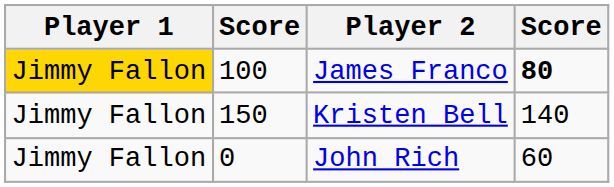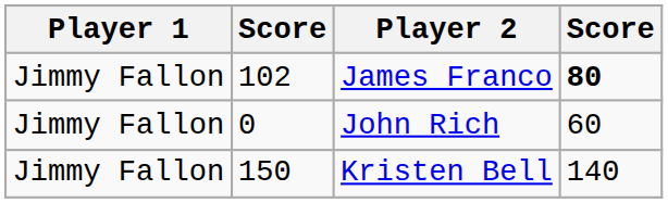James Franco | Player 1: gold background -> no background
James Franco | column 2: 100 -> 102
rows swapped: John Rich <-> Kristen Bell
